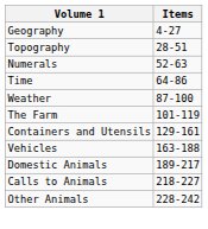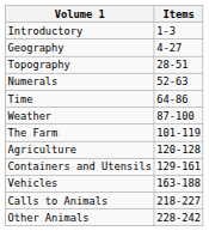+ row: Introductory | 1-3
+ row: Agriculture | 120-128
- row: Domestic Animals | 189-217
